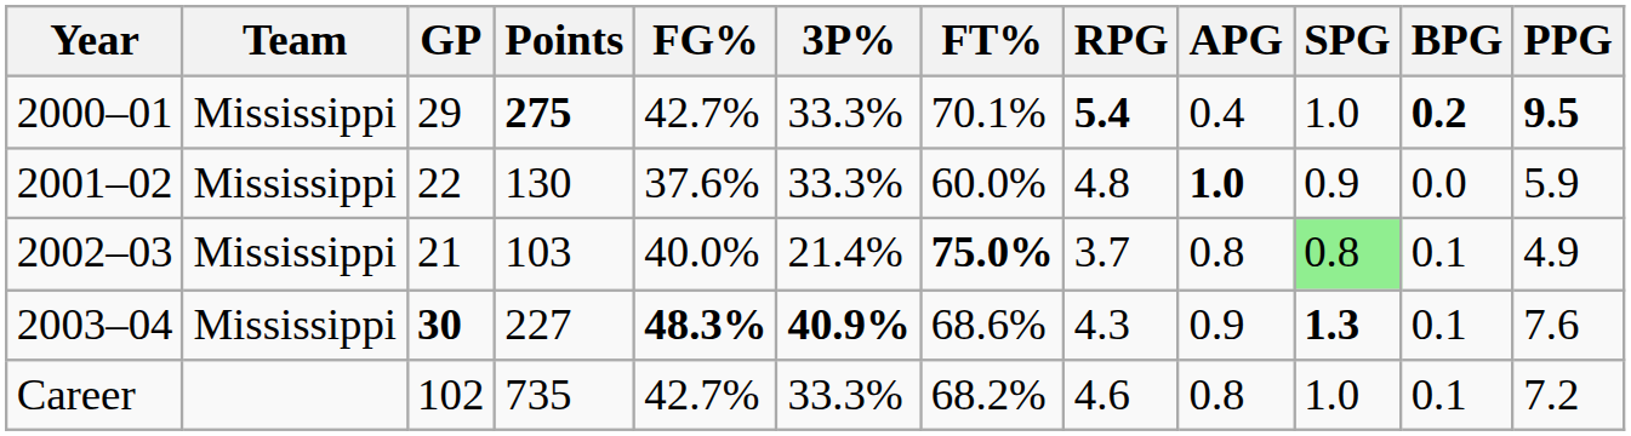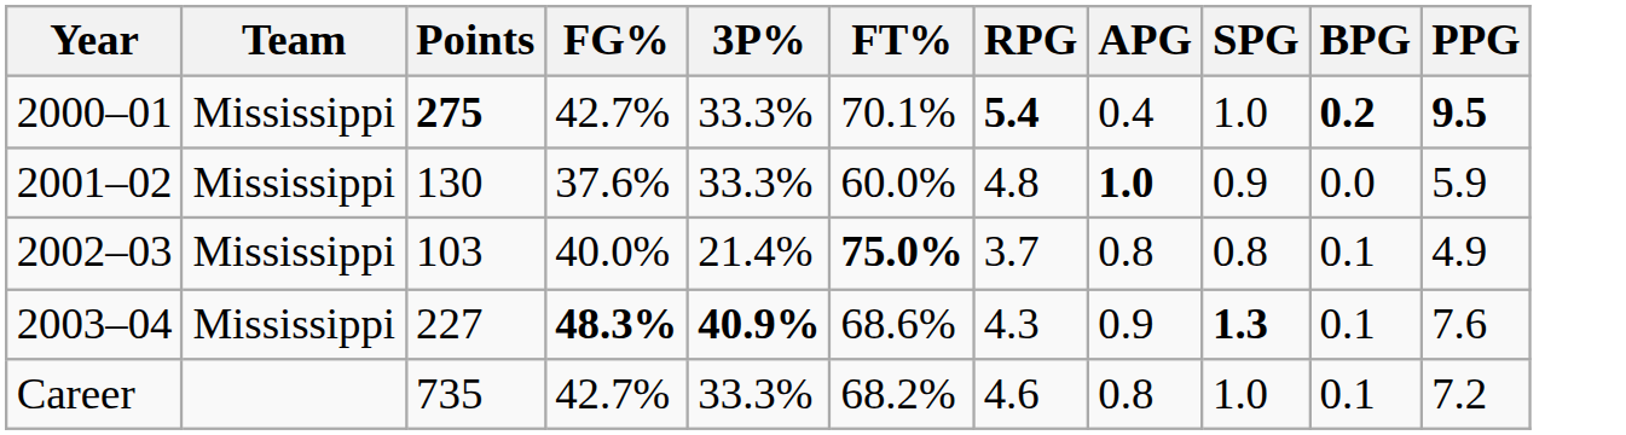- column: GP | 29 | 22 | 21 | 30 | 102
2002–03 | SPG: lightgreen background -> no background
